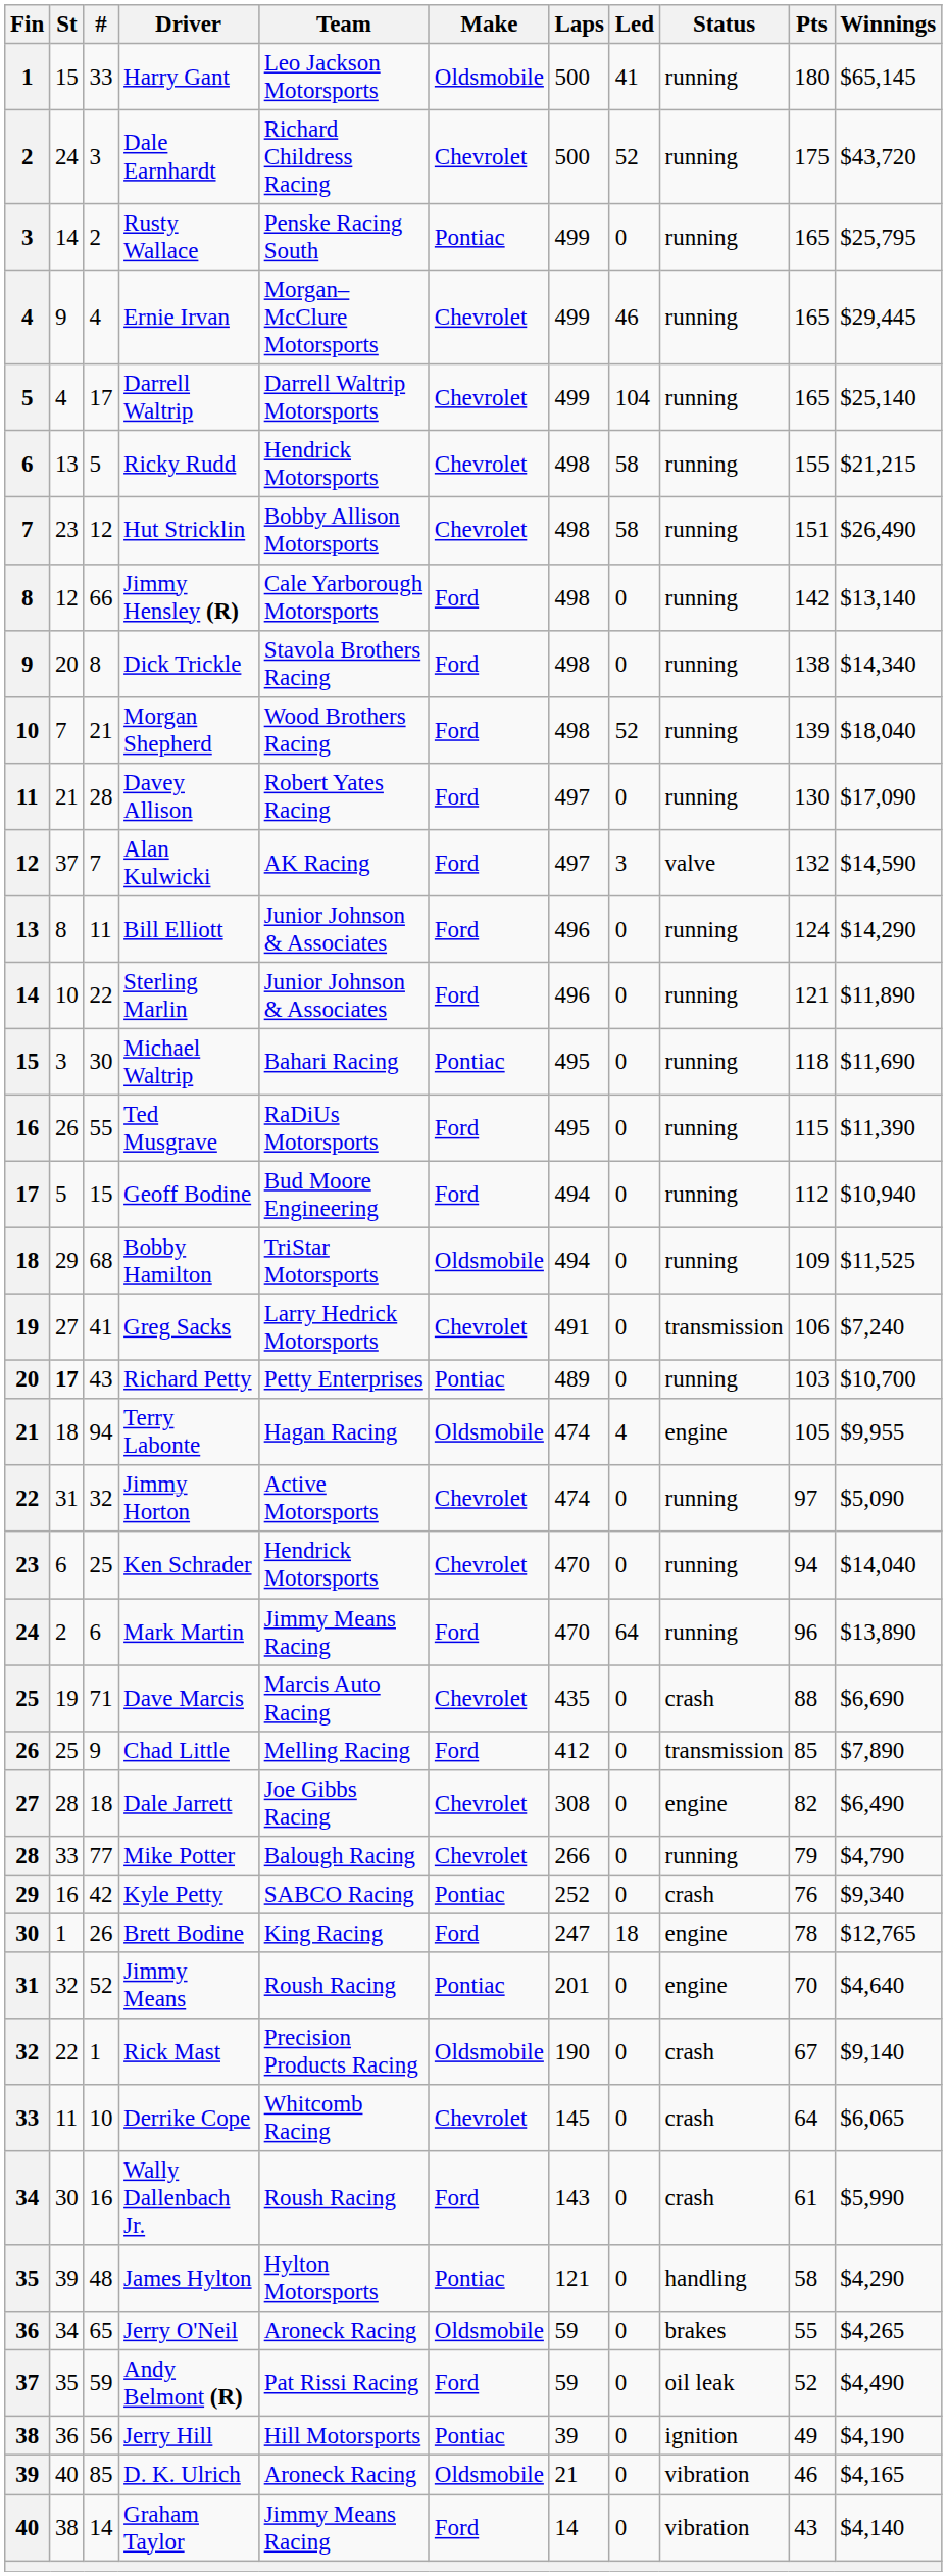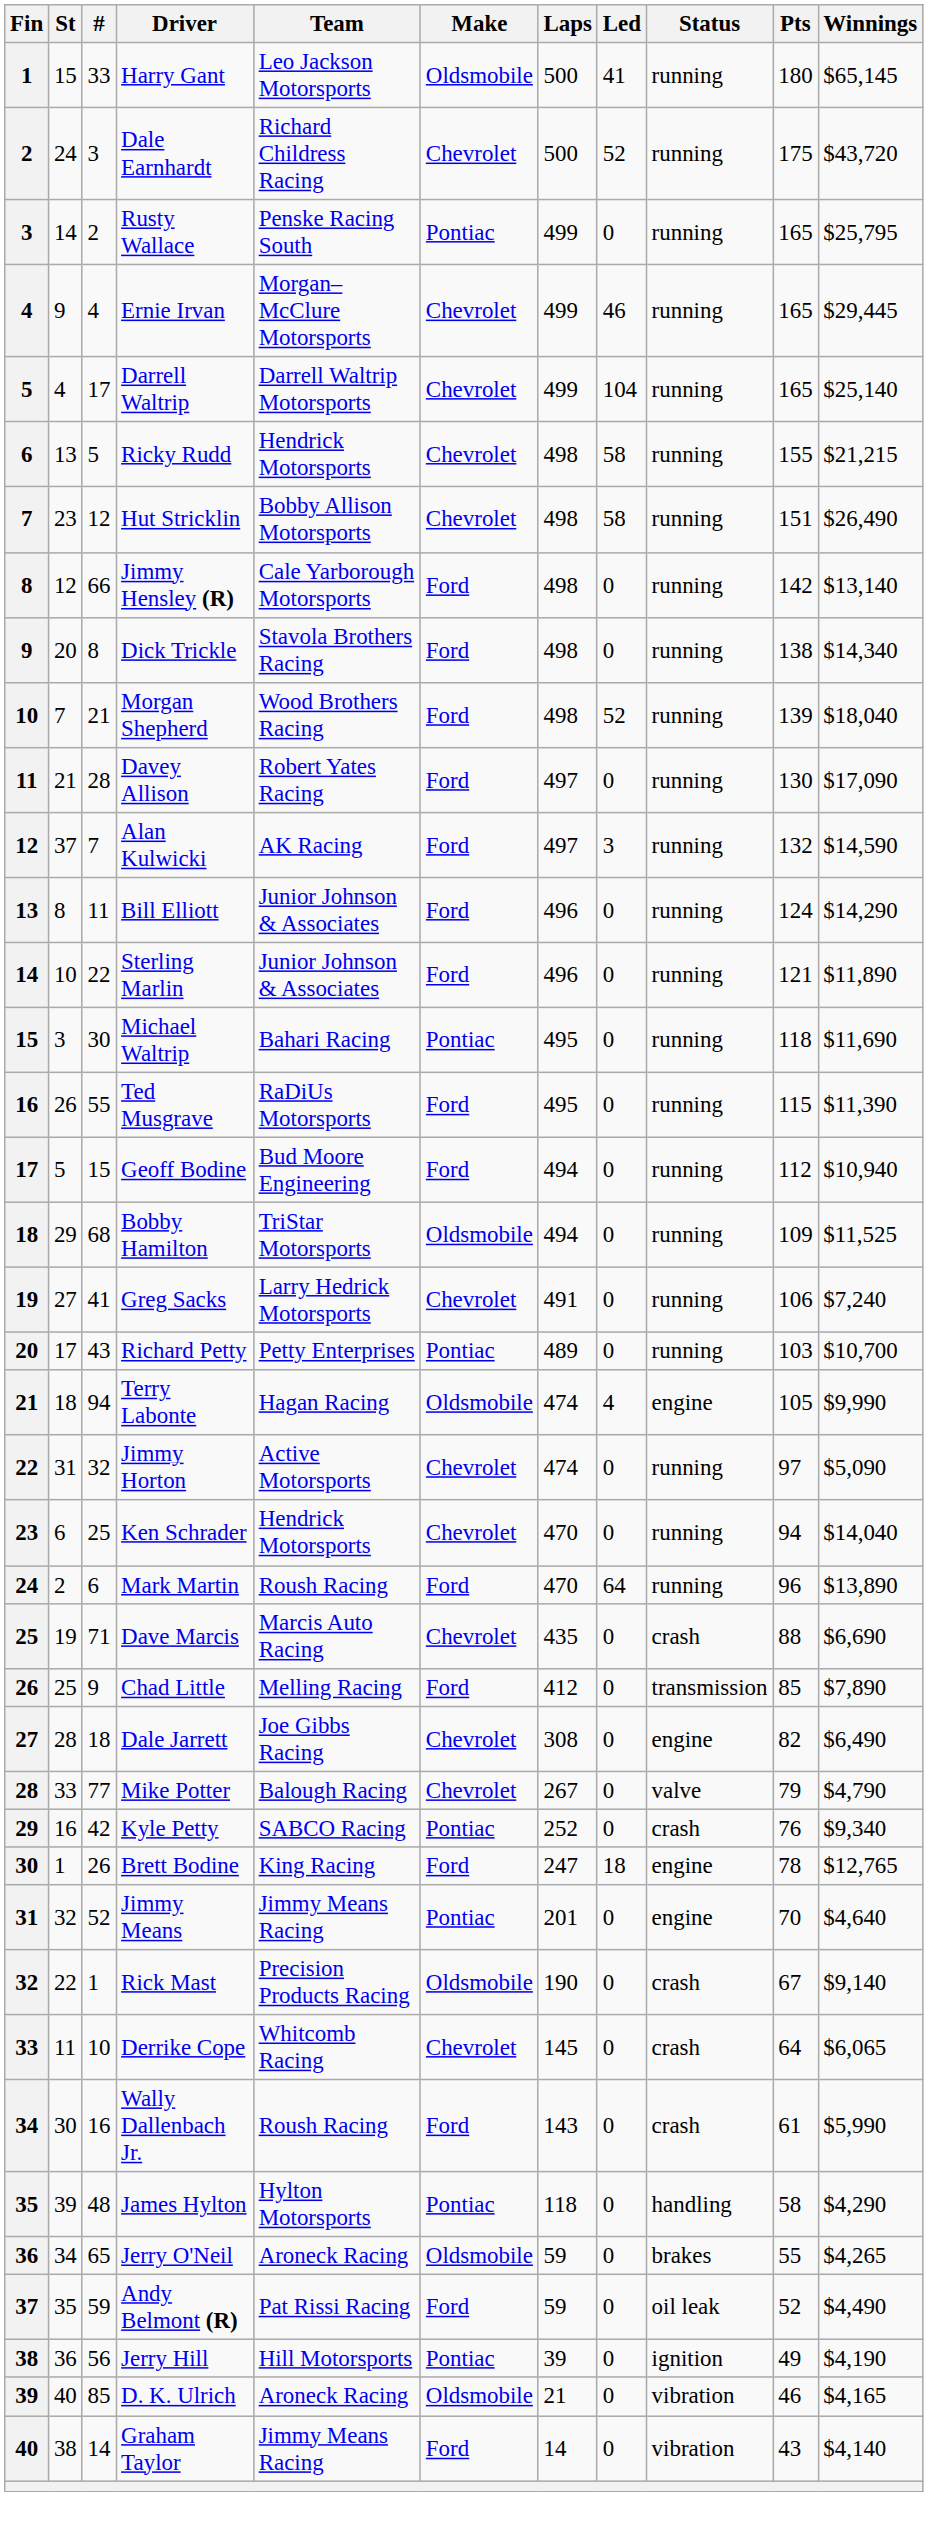Alan Kulwicki | Status: valve -> running
Greg Sacks | Status: transmission -> running
Richard Petty | St: bold -> normal
Terry Labonte | Winnings: $9,955 -> $9,990
Mark Martin | Team: Jimmy Means Racing -> Roush Racing
Mike Potter | Laps: 266 -> 267
Mike Potter | Status: running -> valve
Jimmy Means | Team: Roush Racing -> Jimmy Means Racing
James Hylton | Laps: 121 -> 118
